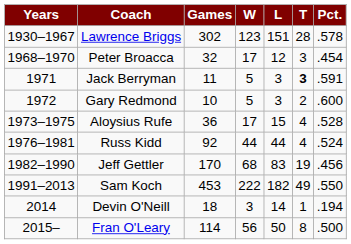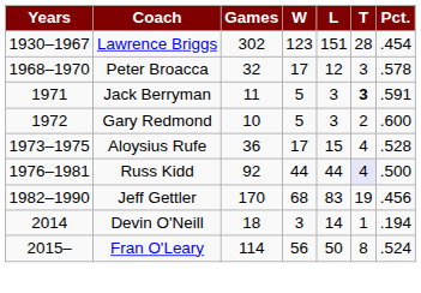Lawrence Briggs | Pct.: .578 -> .454
Peter Broacca | Pct.: .454 -> .578
Russ Kidd | T: no background -> lavender background
Russ Kidd | Pct.: .524 -> .500
- row: 1991–2013 | Sam Koch | 453 | 222 | 182 | 49 | .550
Fran O'Leary | Pct.: .500 -> .524
